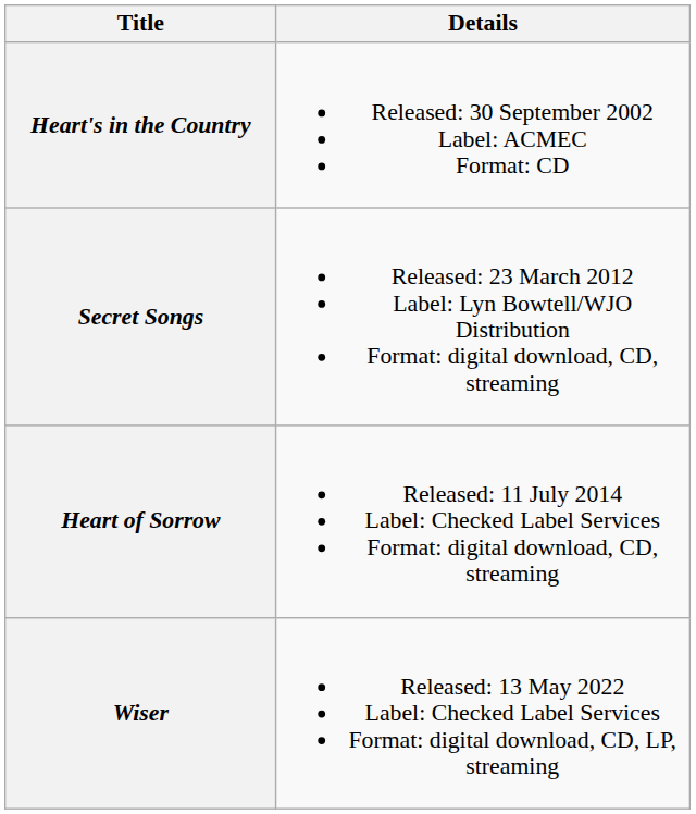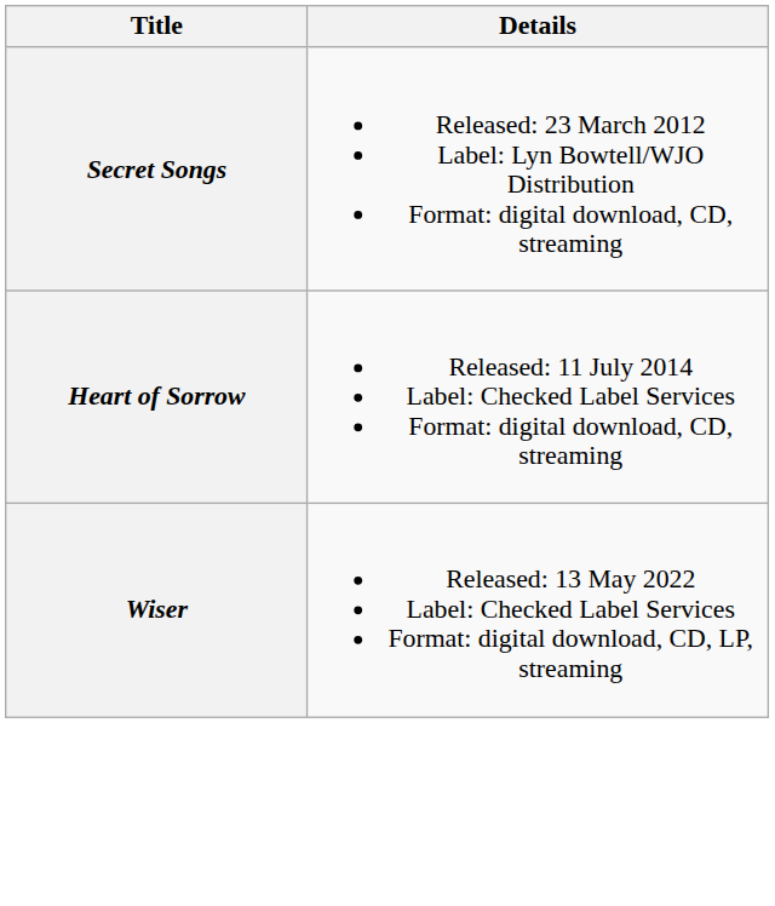- row: Heart's in the Country | Released: 30 September 2002 Label: ACMEC Format: CD
